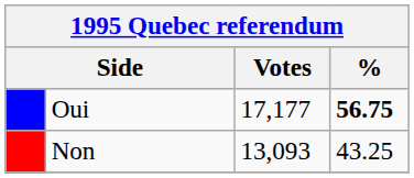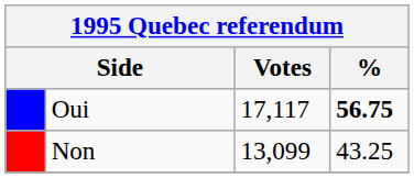Oui | Votes: 17,177 -> 17,117
Non | Votes: 13,093 -> 13,099
